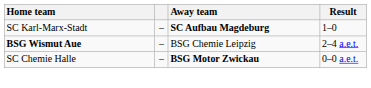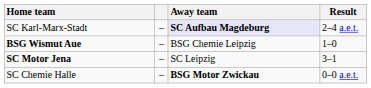SC Karl-Marx-Stadt | Away team: no background -> lavender background
SC Karl-Marx-Stadt | Result: 1–0 -> 2–4 a.e.t.
BSG Wismut Aue | Result: 2–4 a.e.t. -> 1–0
+ row: SC Motor Jena | – | SC Leipzig | 3–1
